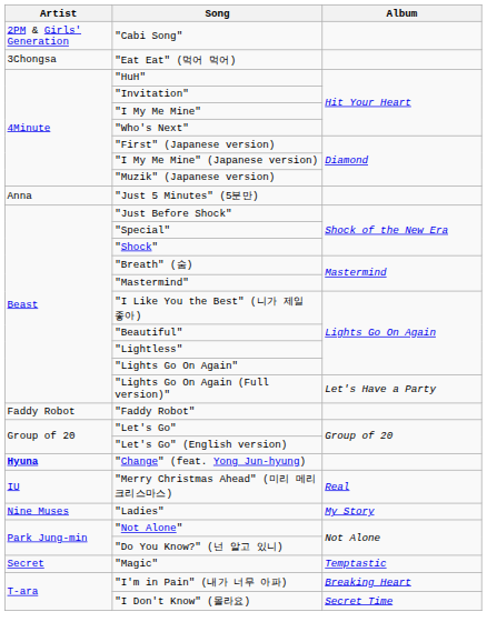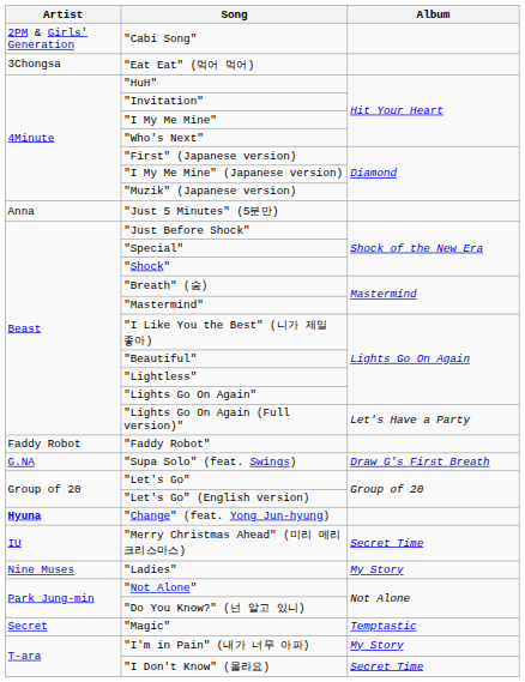+ row: G.NA | "Supa Solo" (feat. Swings) | Draw G's First Breath
"Merry Christmas Ahead" (미리 메리 크리스마스) | Album: Real -> Secret Time
"I'm in Pain" (내가 너무 아파) | Album: Breaking Heart -> My Story
